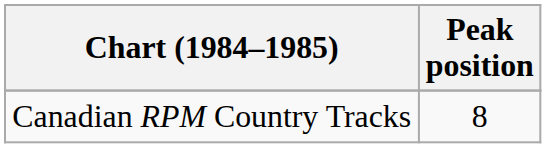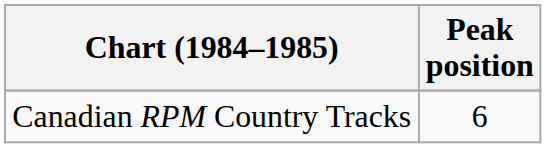Canadian RPM Country Tracks | Peak position: 8 -> 6
